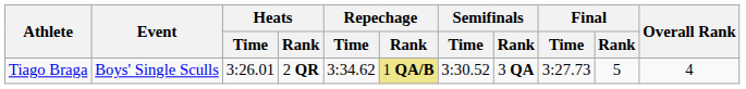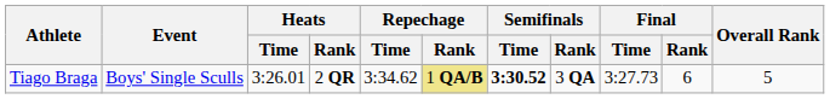Tiago Braga | Semifinals / Time: normal -> bold
Tiago Braga | Final / Rank: 5 -> 6
Tiago Braga | Overall Rank: 4 -> 5
